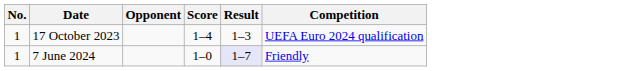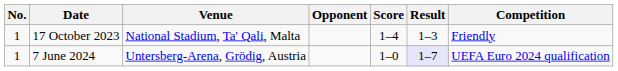+ column: Venue | National Stadium, Ta' Qali, Malta | Untersberg-Arena, Grödig, Austria
17 October 2023 | Competition: UEFA Euro 2024 qualification -> Friendly
7 June 2024 | Competition: Friendly -> UEFA Euro 2024 qualification
